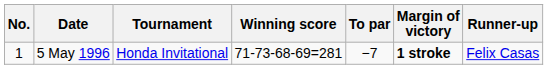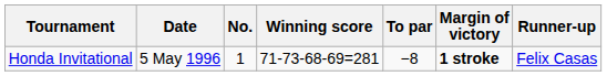columns swapped: No. <-> Tournament
5 May 1996 | To par: −7 -> −8
